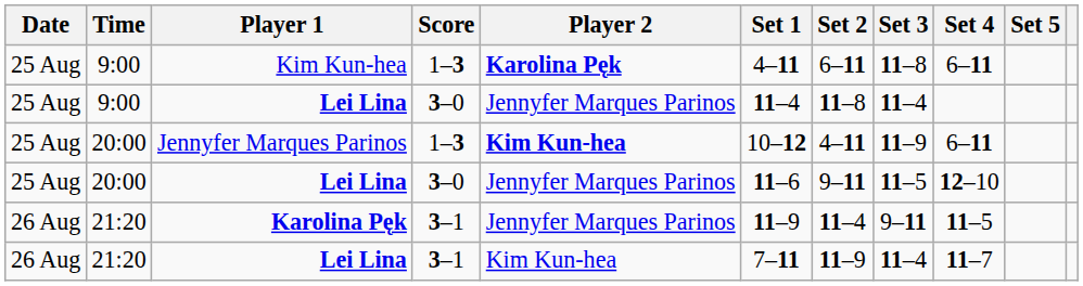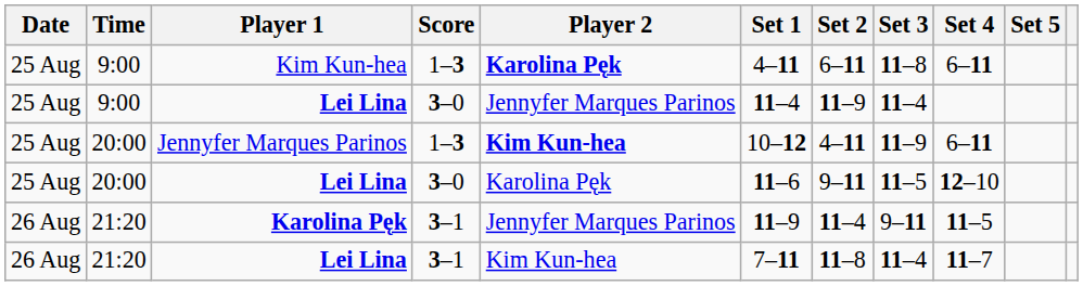9:00 / Lei Lina | Set 2: 11–8 -> 11–9
20:00 / Lei Lina | Player 2: Jennyfer Marques Parinos -> Karolina Pęk
21:20 / Lei Lina | Set 2: 11–9 -> 11–8
